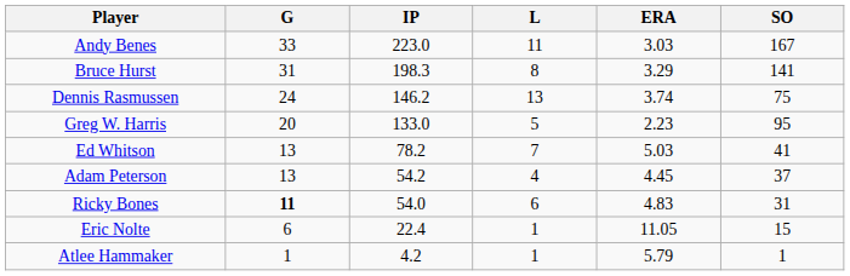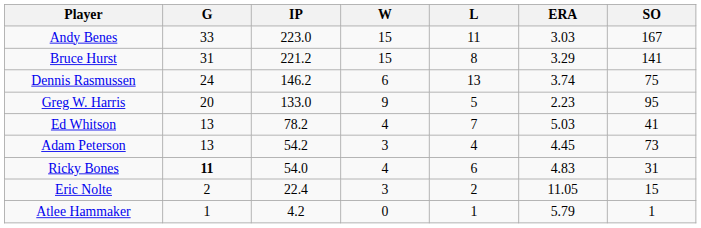+ column: W | 15 | 15 | 6 | 9 | 4 | 3 | 4 | 3 | 0
Bruce Hurst | IP: 198.3 -> 221.2
Adam Peterson | SO: 37 -> 73
Eric Nolte | G: 6 -> 2
Eric Nolte | L: 1 -> 2
